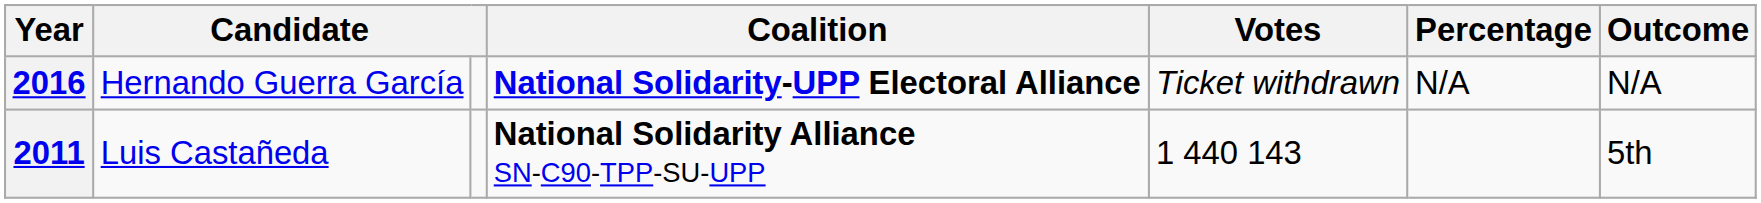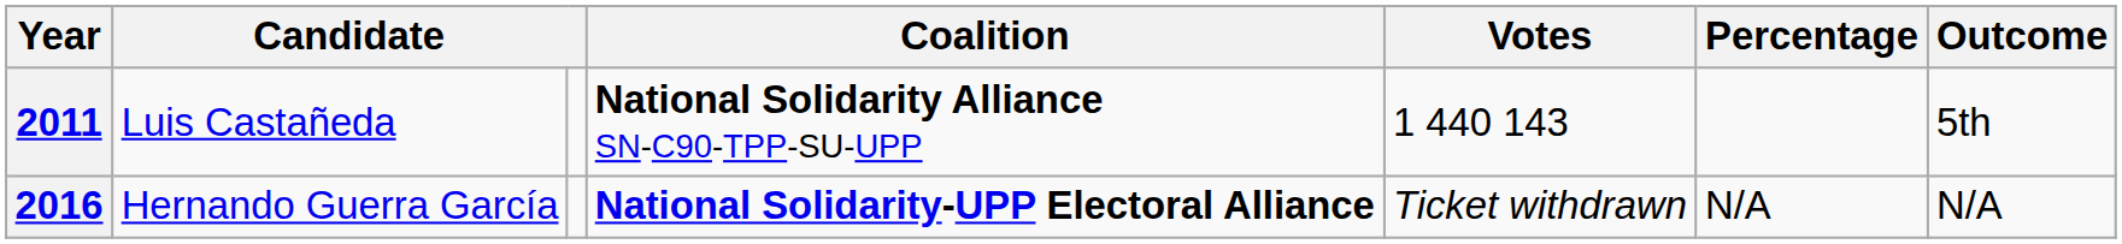rows swapped: 2011 <-> 2016
